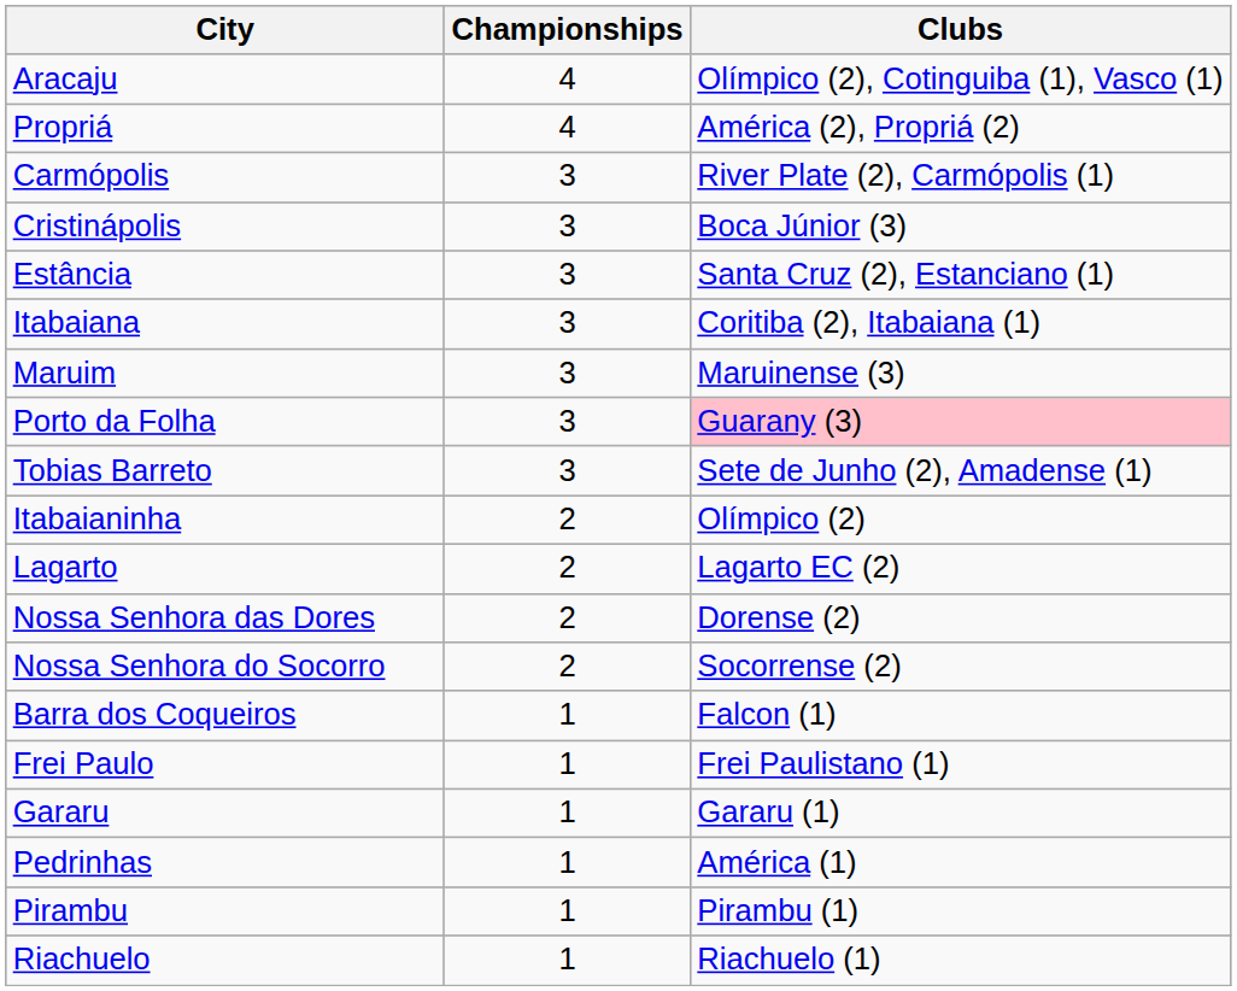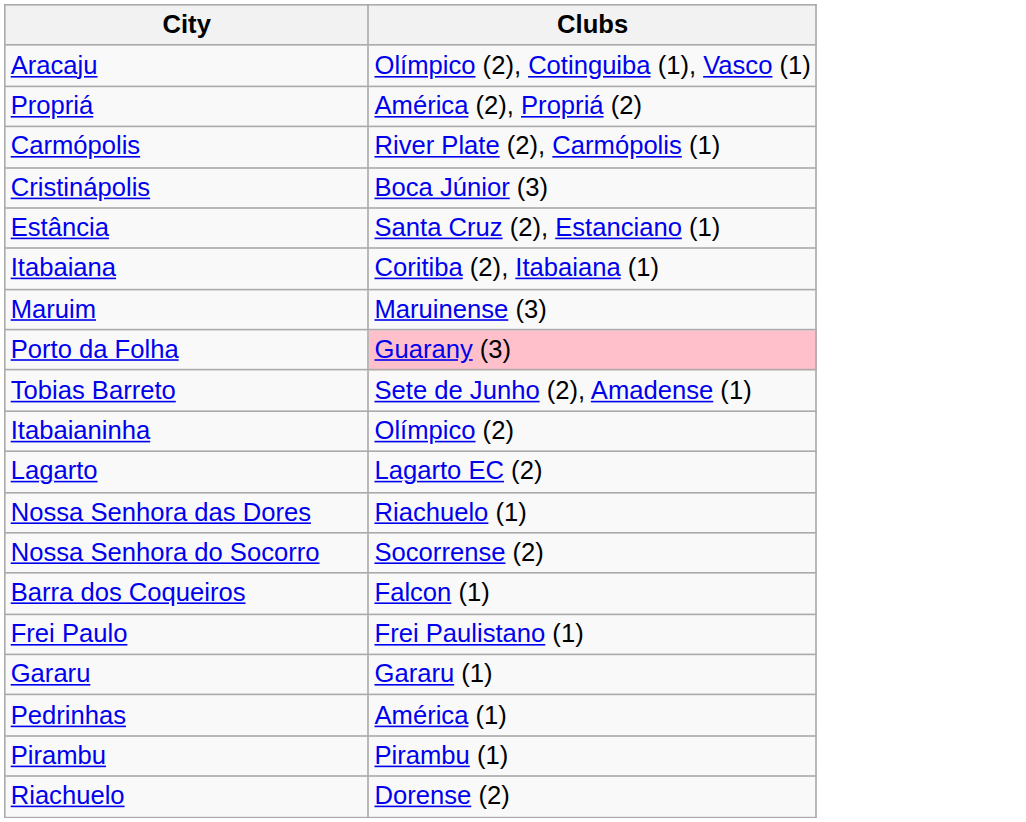- column: Championships | 4 | 4 | 3 | 3 | 3 | 3 | 3 | 3 | 3 | 2 | 2 | 2 | 2 | 1 | 1 | 1 | 1 | 1 | 1
Nossa Senhora das Dores | Clubs: Dorense (2) -> Riachuelo (1)
Riachuelo | Clubs: Riachuelo (1) -> Dorense (2)
